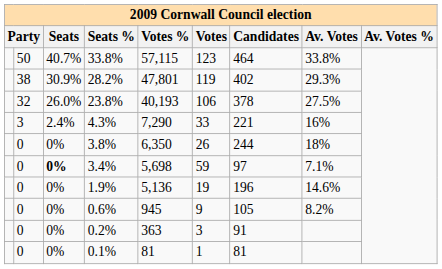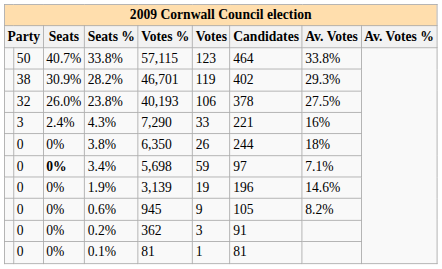28.2% | Votes %: 47,801 -> 46,701
1.9% | Votes %: 5,136 -> 3,139
0.2% | Votes %: 363 -> 362
